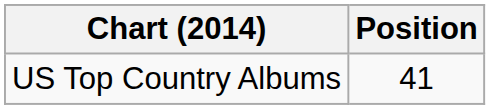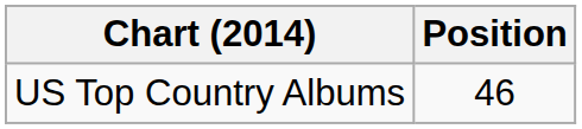US Top Country Albums | Position: 41 -> 46
